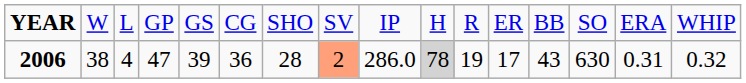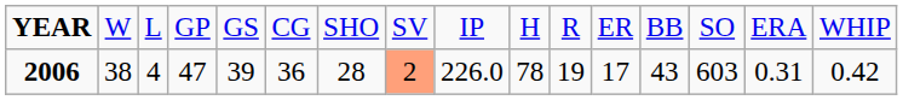2006 | column 9: 286.0 -> 226.0
2006 | column 10: lightgrey background -> no background
2006 | column 14: 630 -> 603
2006 | column 16: 0.32 -> 0.42
